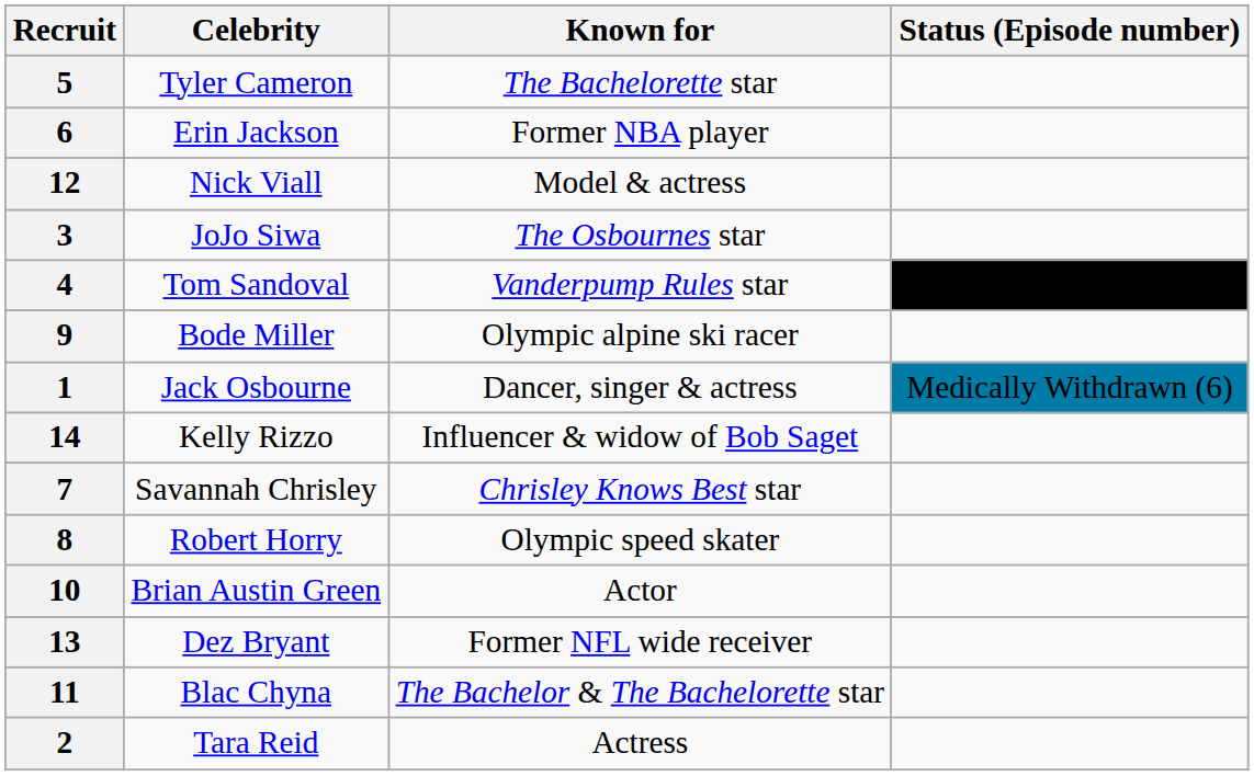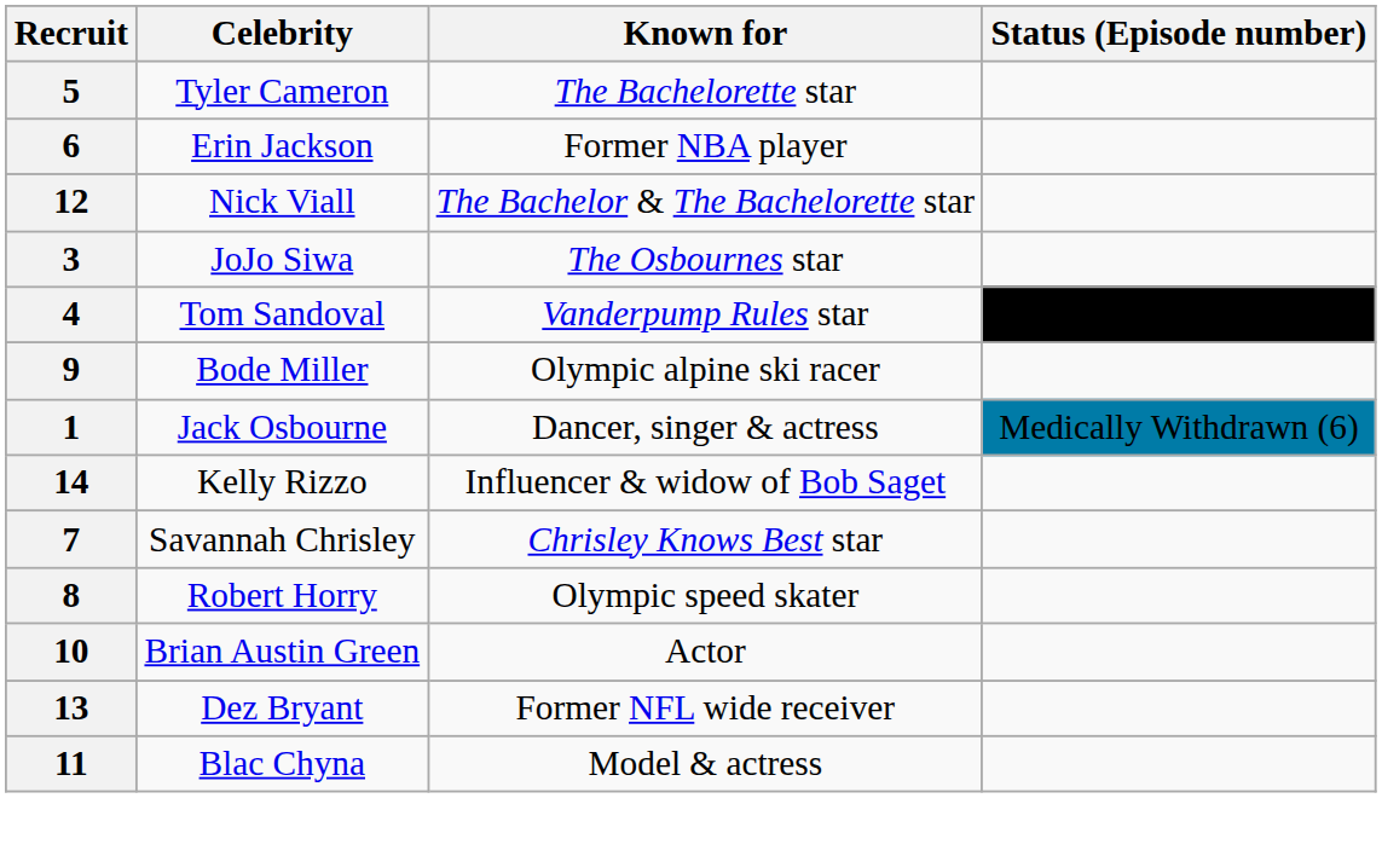12 | Known for: Model & actress -> The Bachelor & The Bachelorette star
11 | Known for: The Bachelor & The Bachelorette star -> Model & actress
- row: 2 | Tara Reid | Actress
